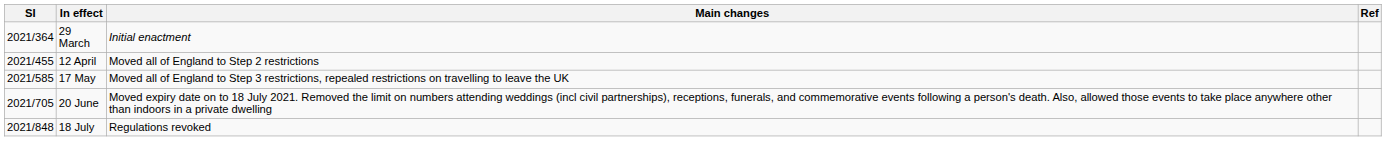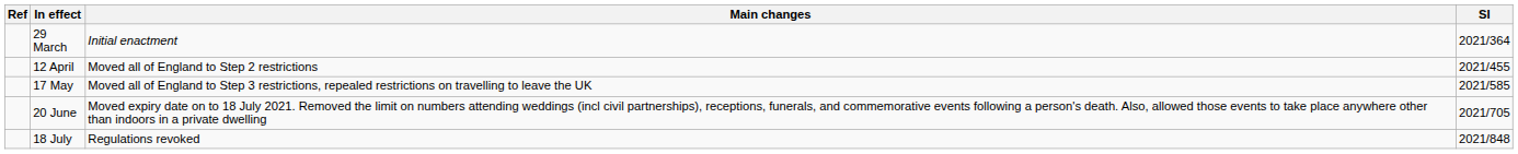columns swapped: SI <-> Ref
